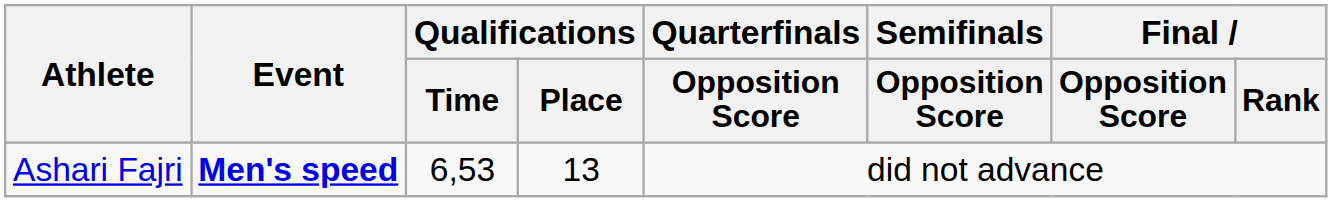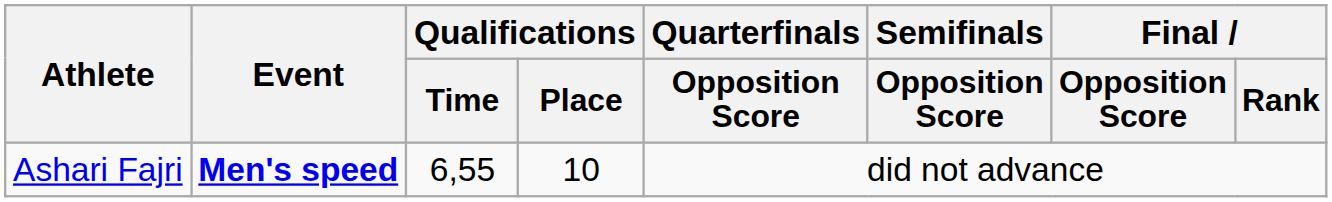Ashari Fajri | Qualifications / Time: 6,53 -> 6,55
Ashari Fajri | Qualifications / Place: 13 -> 10
